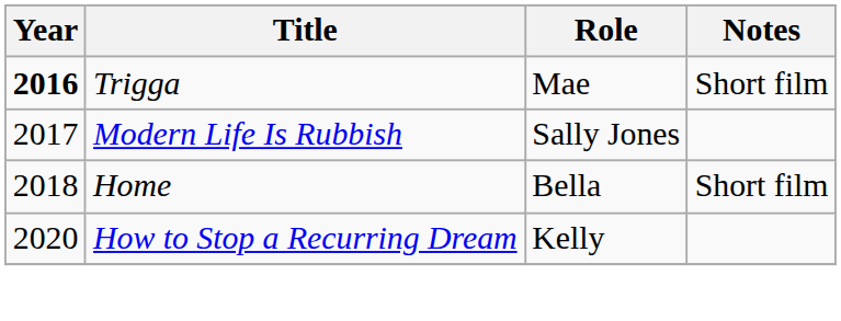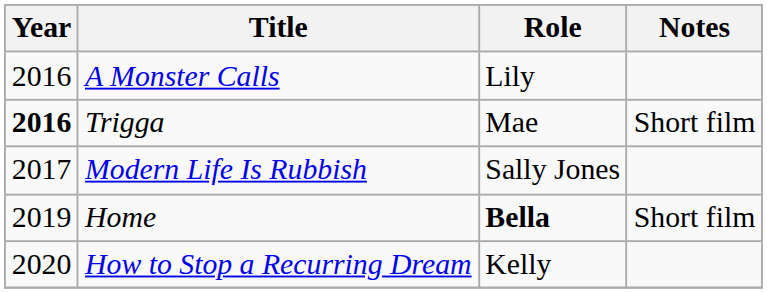+ row: 2016 | A Monster Calls | Lily
Home | Year: 2018 -> 2019
Home | Role: normal -> bold
